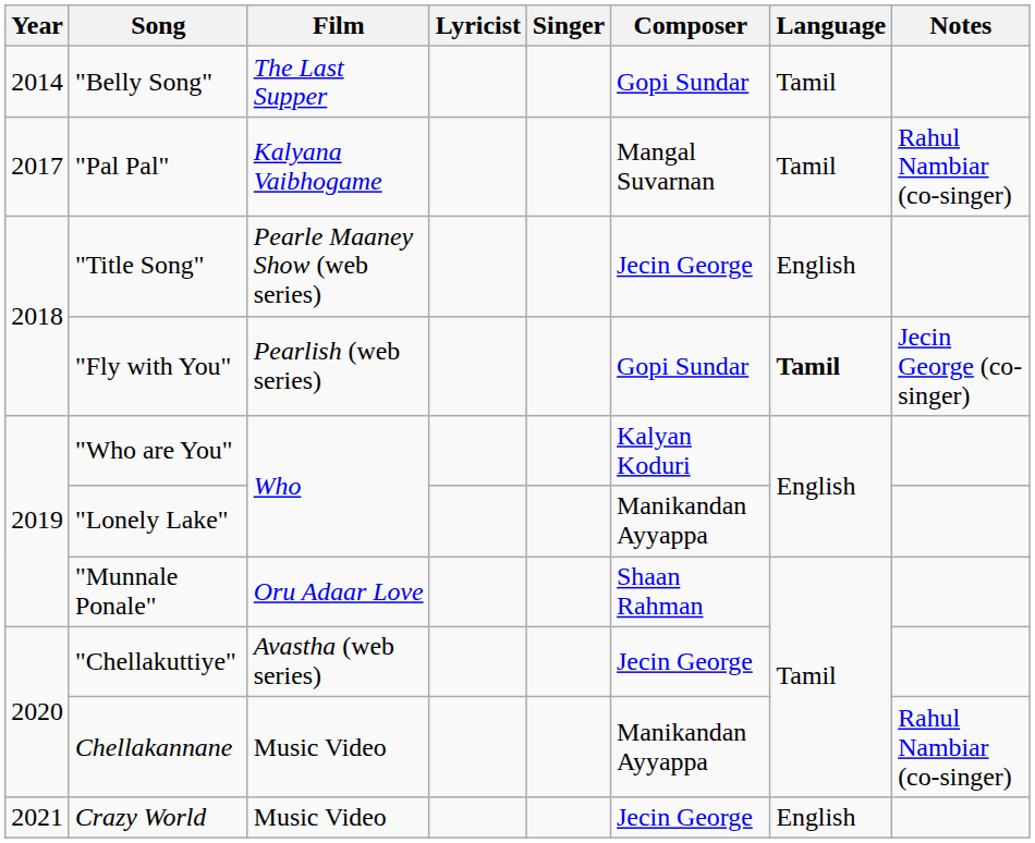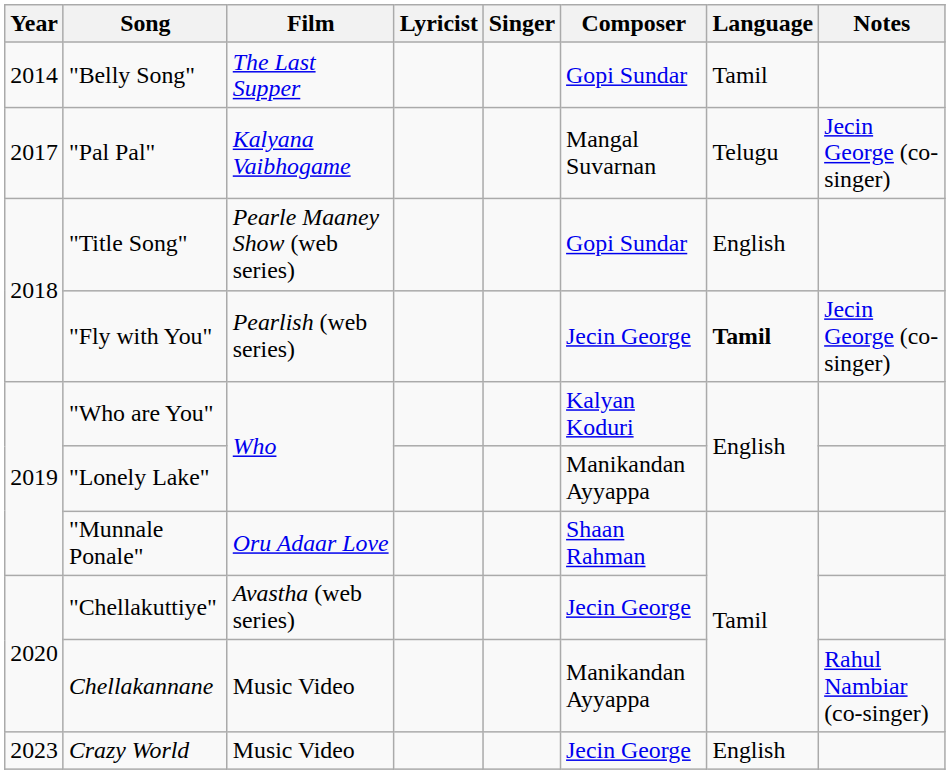"Pal Pal" | Language: Tamil -> Telugu
"Pal Pal" | Notes: Rahul Nambiar (co-singer) -> Jecin George (co-singer)
"Title Song" | Composer: Jecin George -> Gopi Sundar
"Fly with You" | Composer: Gopi Sundar -> Jecin George
Crazy World | Year: 2021 -> 2023
